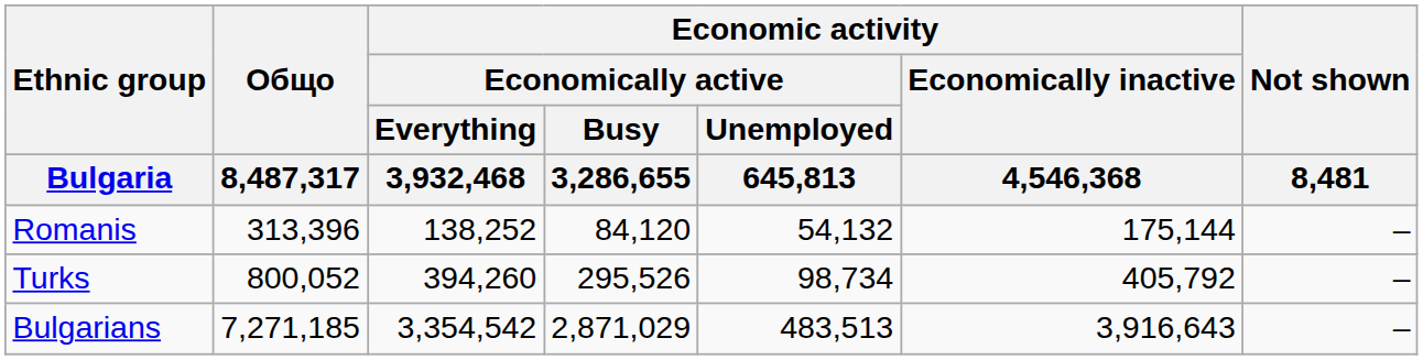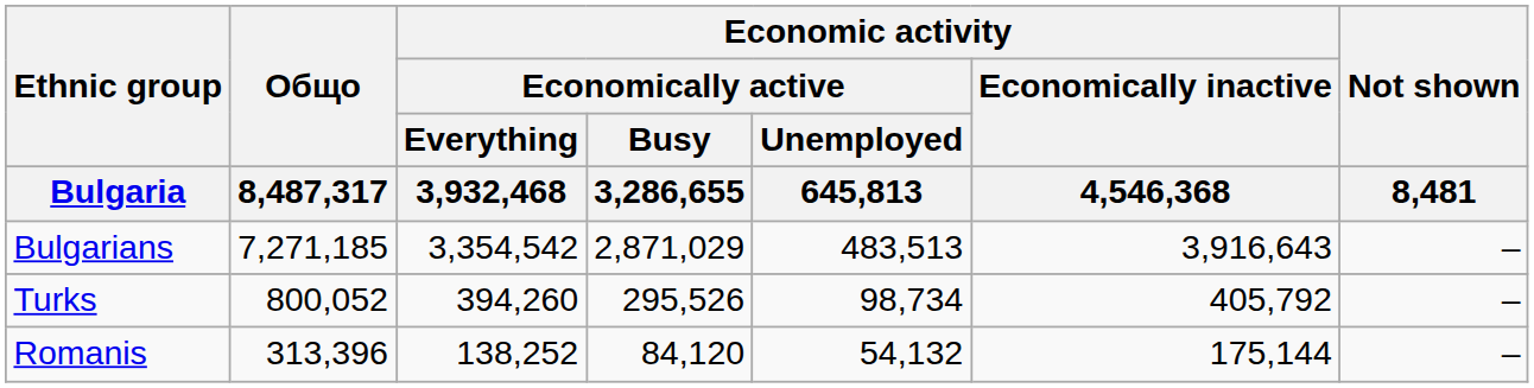rows swapped: Bulgarians <-> Romanis
